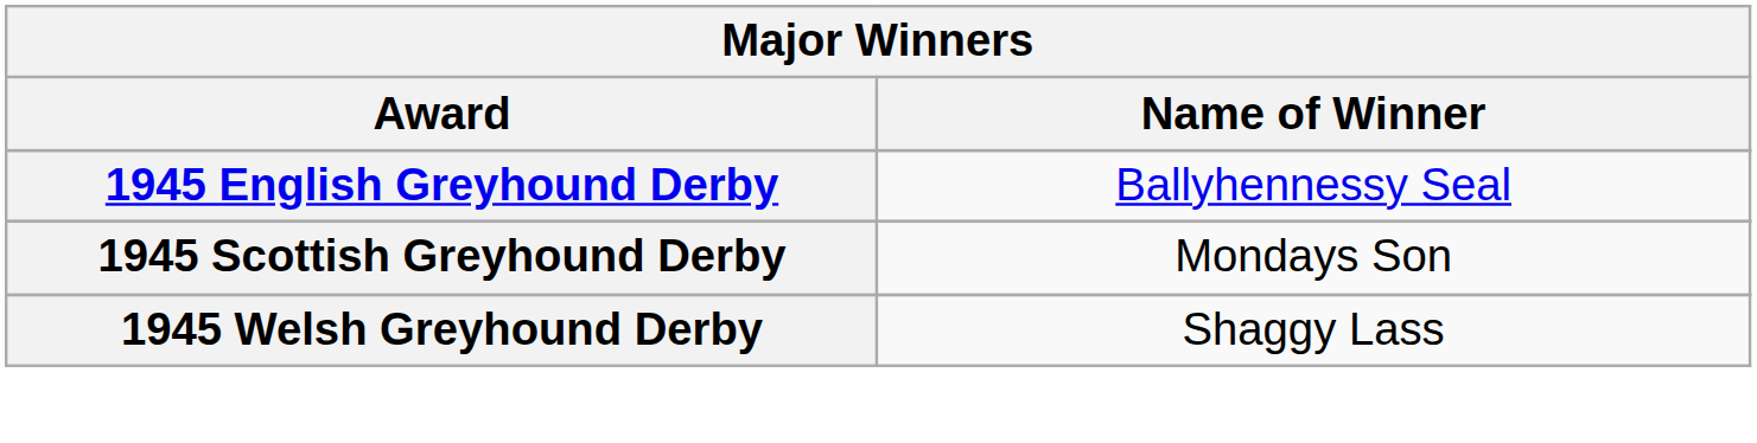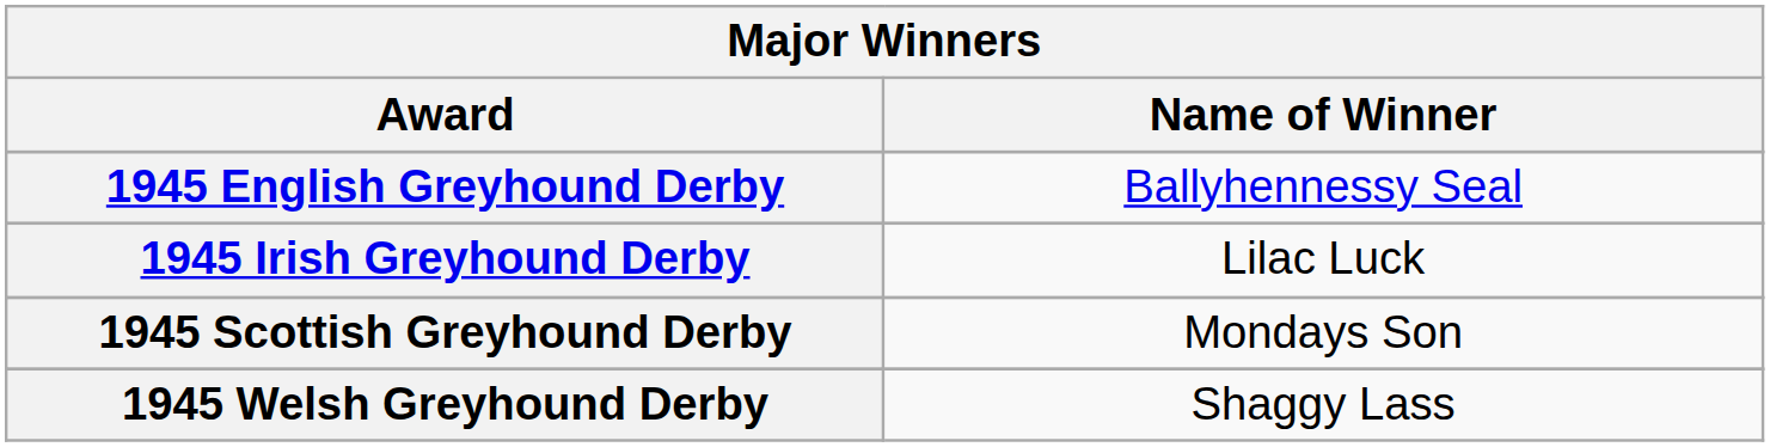+ row: 1945 Irish Greyhound Derby | Lilac Luck
